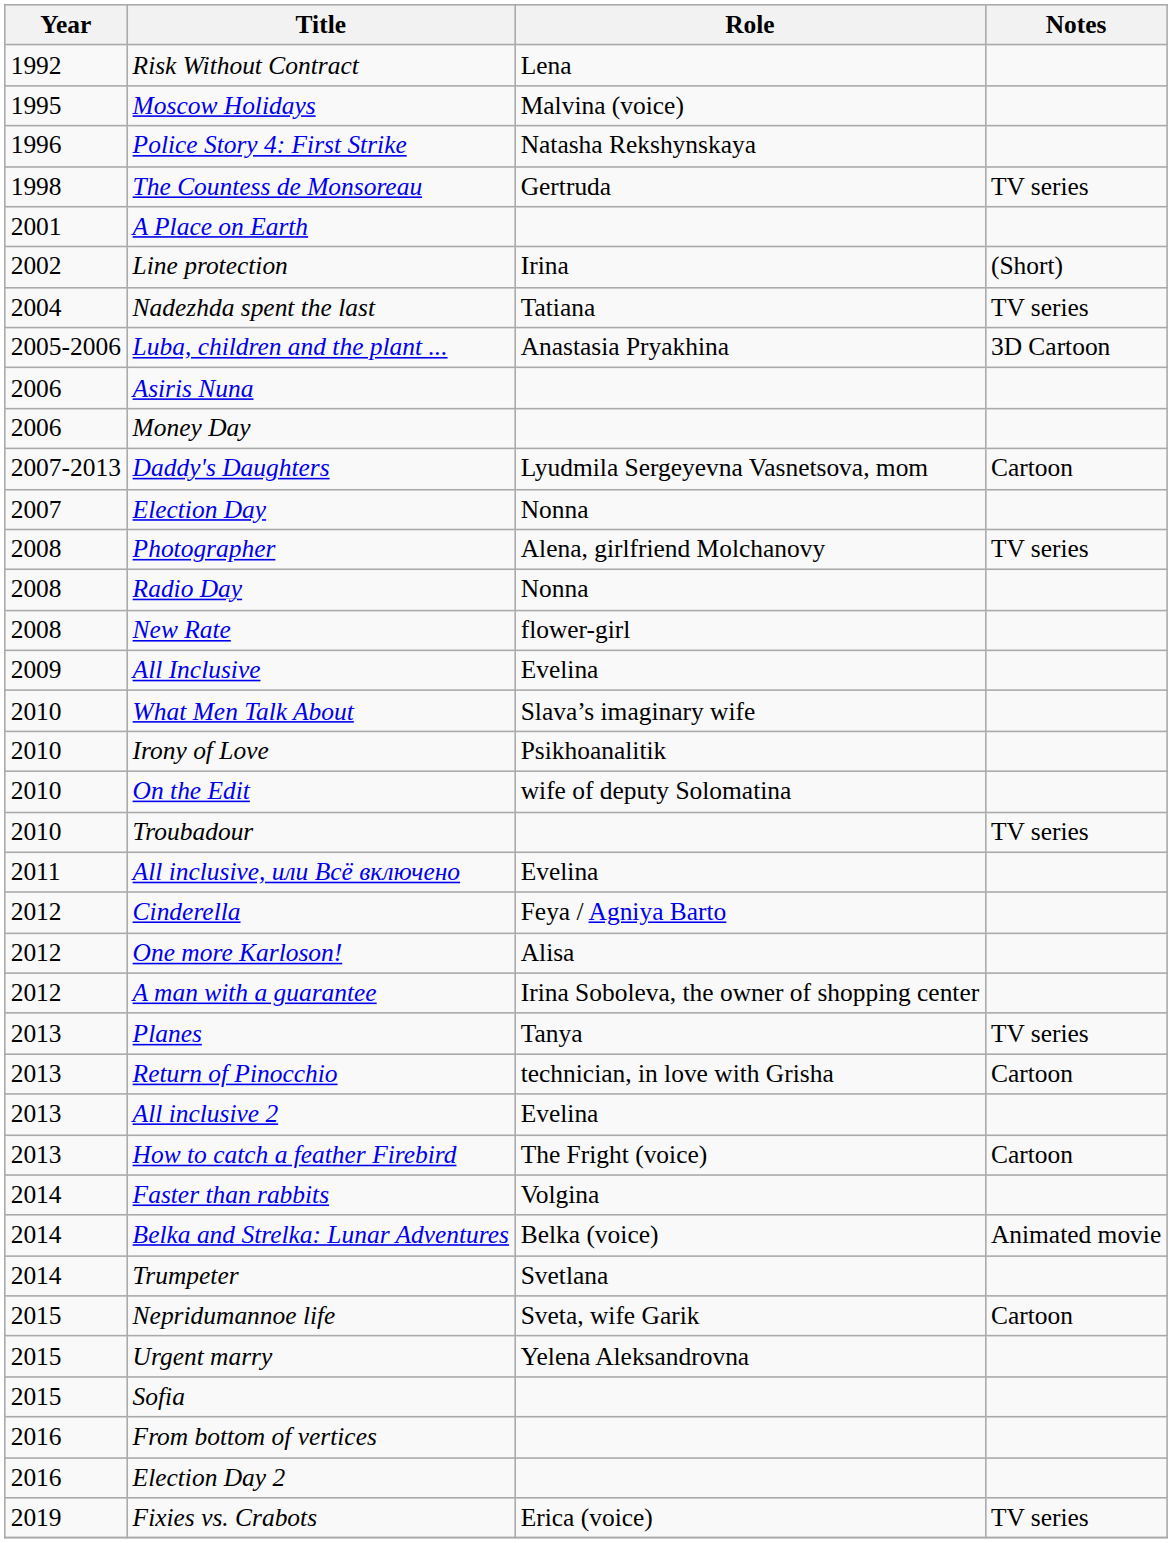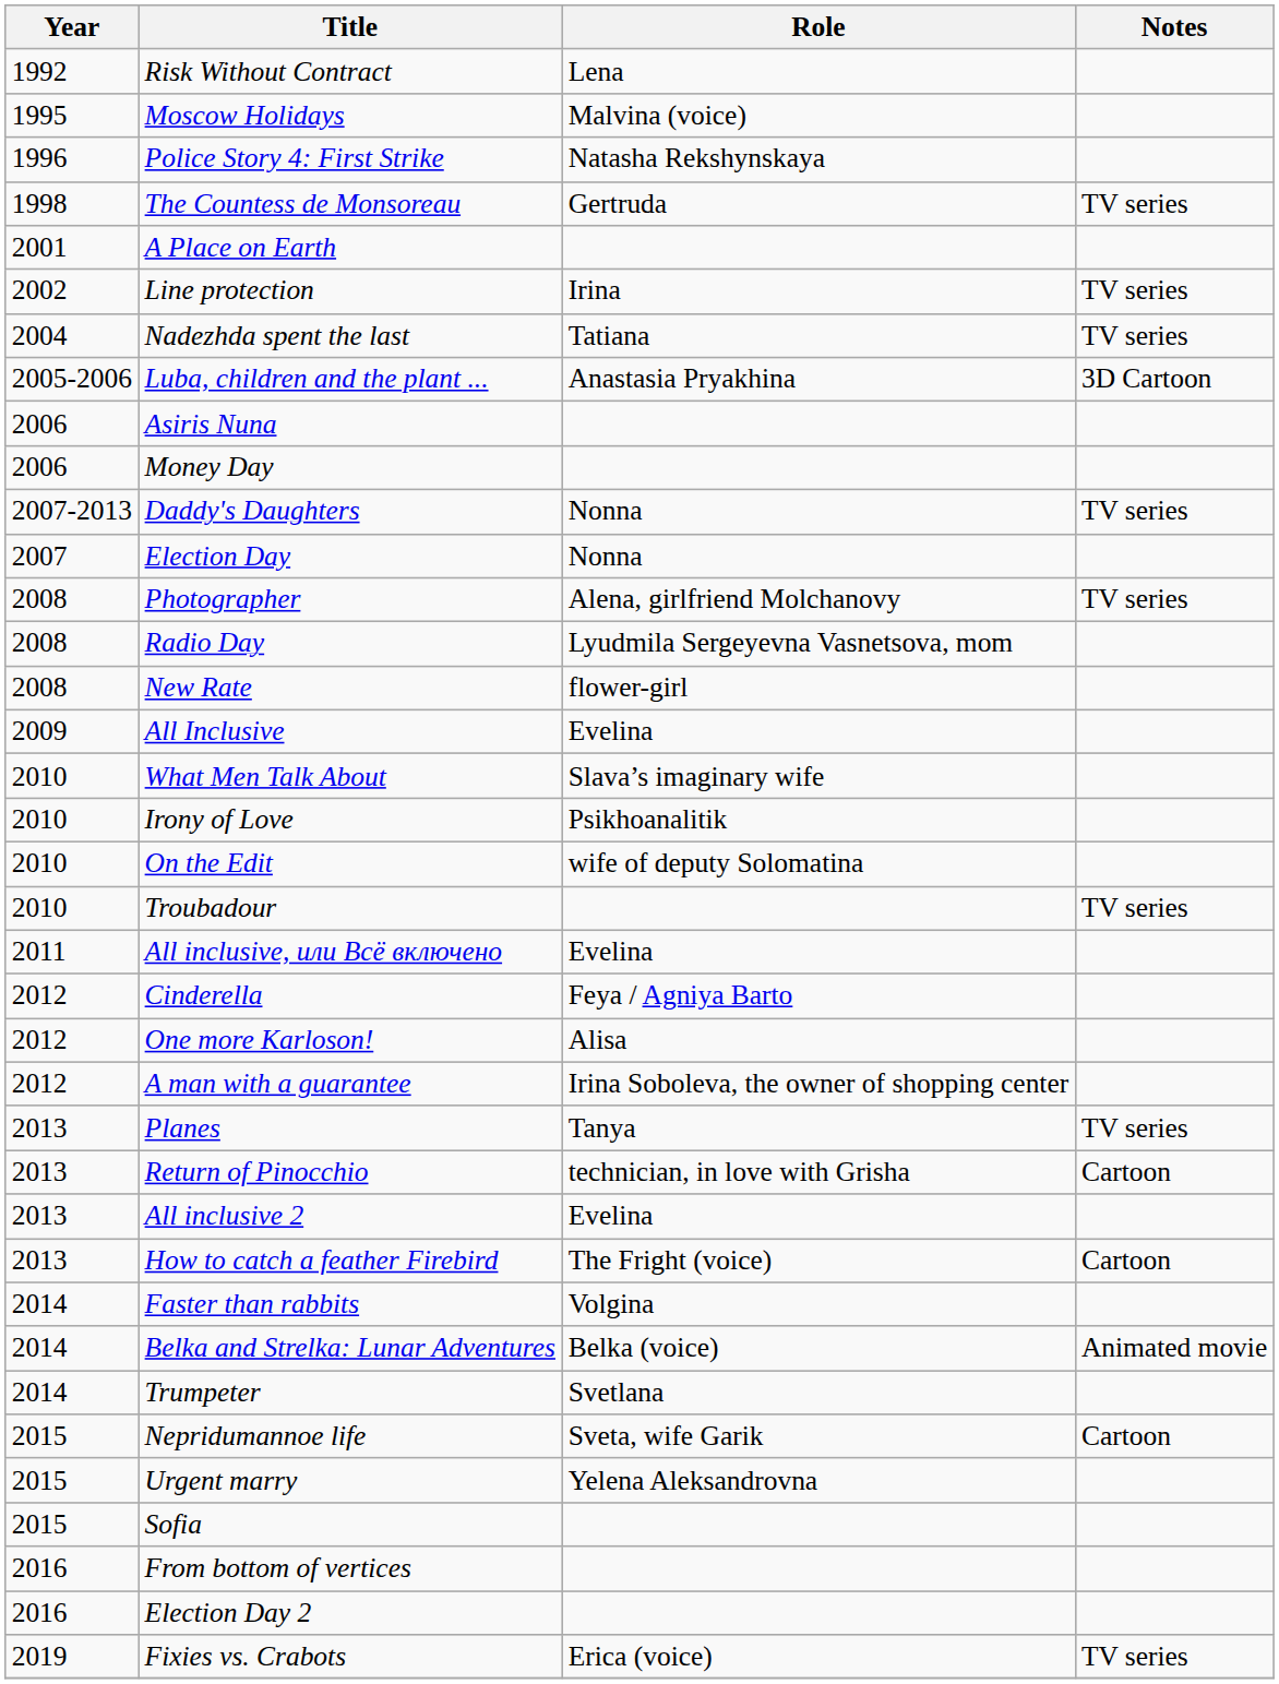Line protection | Notes: (Short) -> TV series
Daddy's Daughters | Role: Lyudmila Sergeyevna Vasnetsova, mom -> Nonna
Daddy's Daughters | Notes: Cartoon -> TV series
Radio Day | Role: Nonna -> Lyudmila Sergeyevna Vasnetsova, mom
